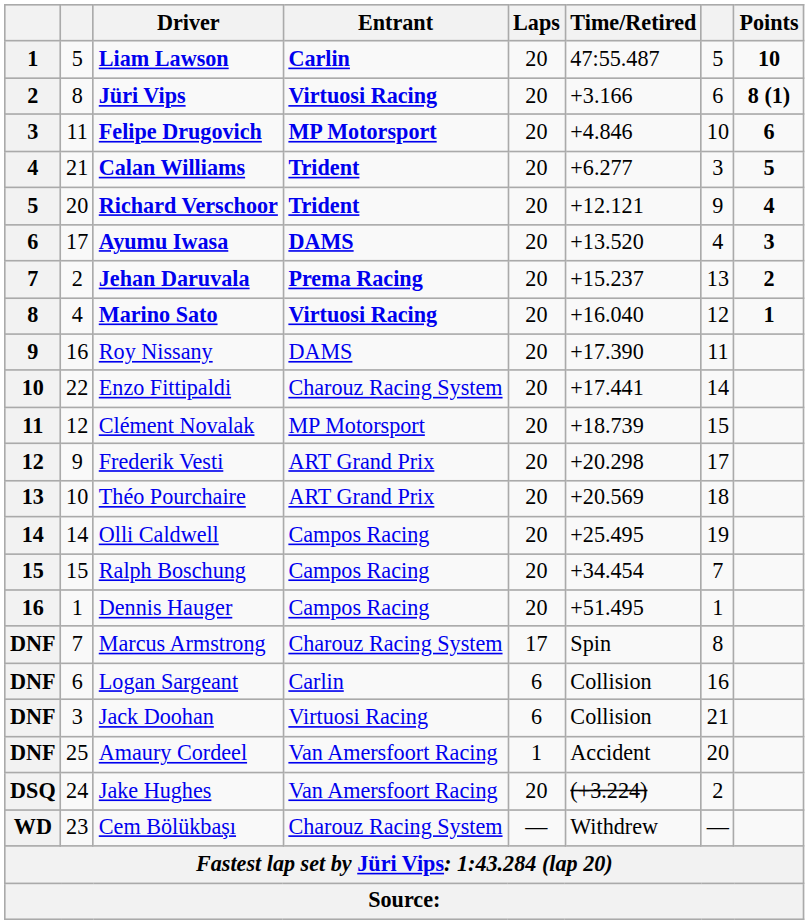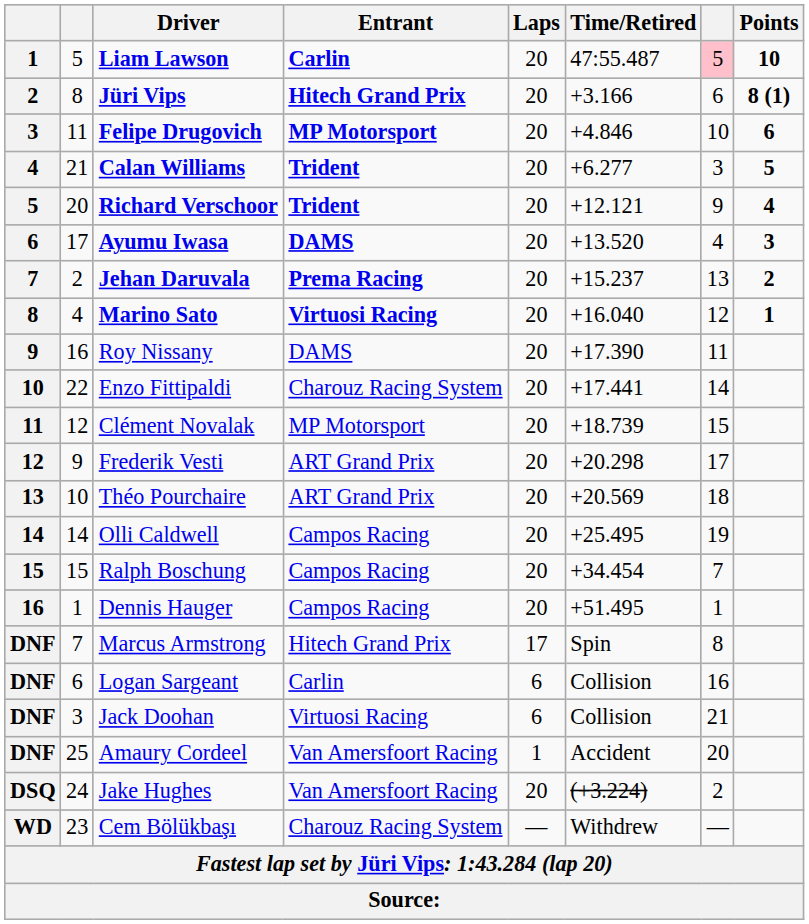Liam Lawson | column 7: no background -> pink background
Jüri Vips | Entrant: Virtuosi Racing -> Hitech Grand Prix
Marcus Armstrong | Entrant: Charouz Racing System -> Hitech Grand Prix
